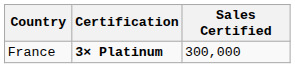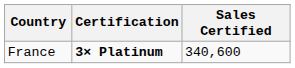France | Sales Certified: 300,000 -> 340,600
